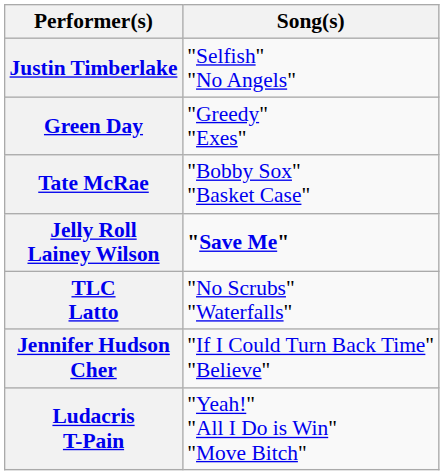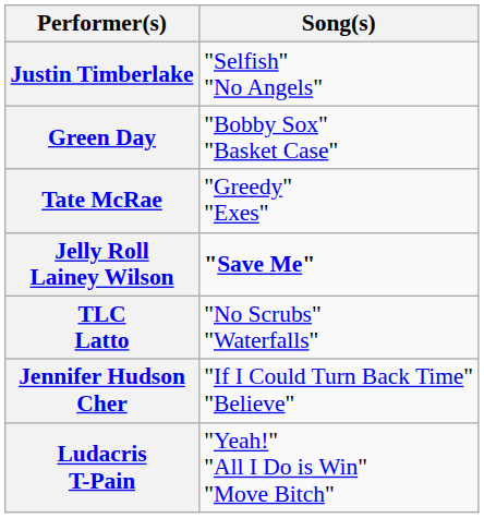Green Day | Song(s): "Greedy" "Exes" -> "Bobby Sox" "Basket Case"
Tate McRae | Song(s): "Bobby Sox" "Basket Case" -> "Greedy" "Exes"
